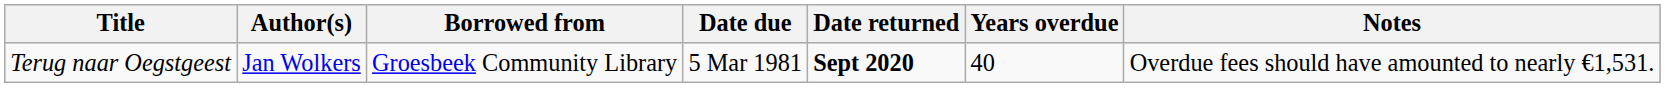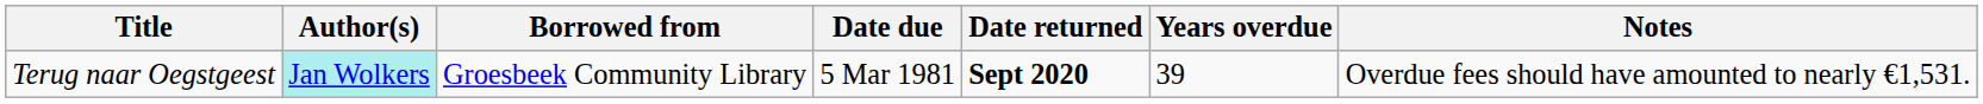Terug naar Oegstgeest | Author(s): no background -> paleturquoise background
Terug naar Oegstgeest | Years overdue: 40 -> 39
